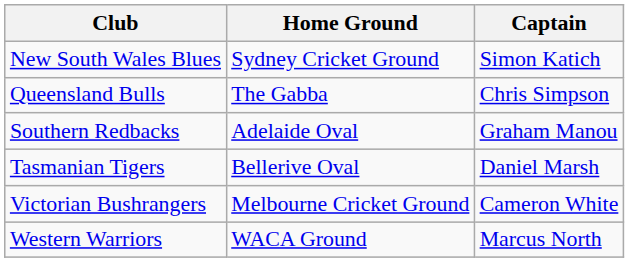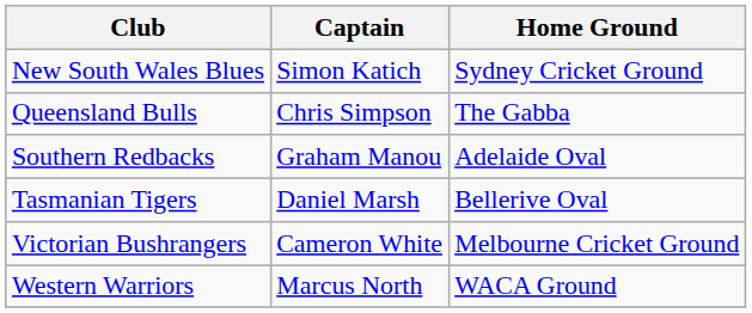columns swapped: Home Ground <-> Captain
